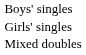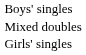rows swapped: Girls' singles <-> Mixed doubles
